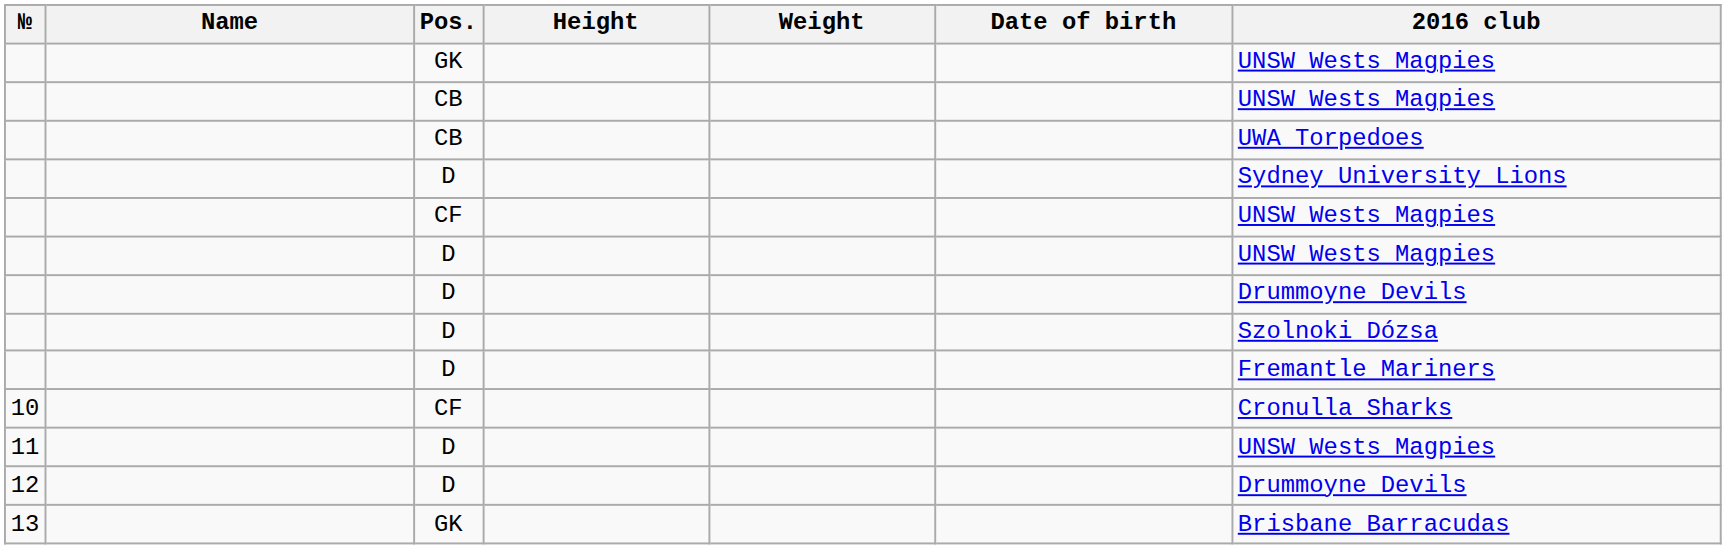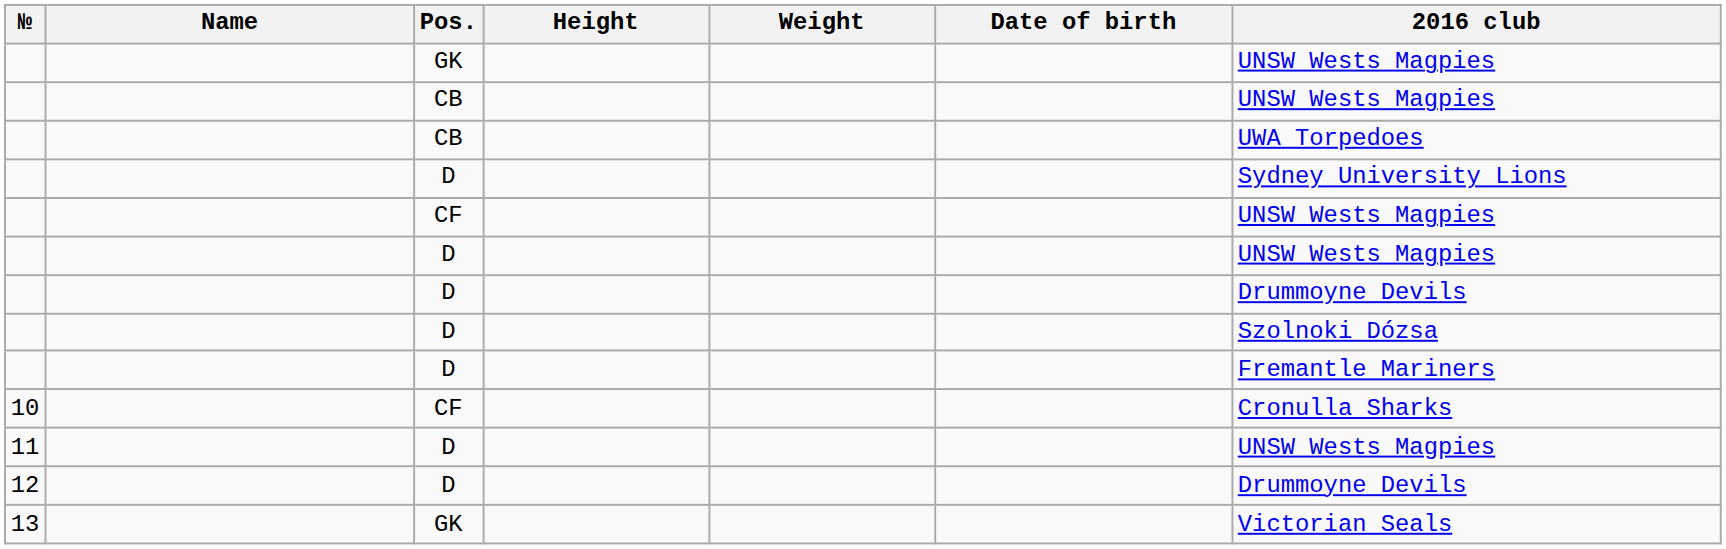13 | 2016 club: Brisbane Barracudas -> Victorian Seals
